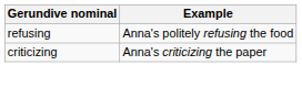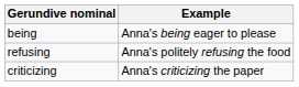+ row: being | Anna's being eager to please
